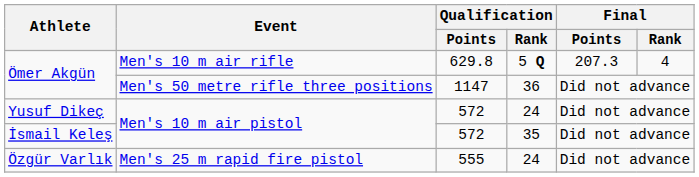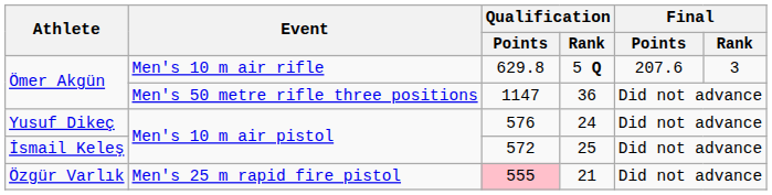Ömer Akgün / Men's 10 m air rifle | Final / Points: 207.3 -> 207.6
Ömer Akgün / Men's 10 m air rifle | Final / Rank: 4 -> 3
Yusuf Dikeç | Qualification / Points: 572 -> 576
İsmail Keleş | Qualification / Rank: 35 -> 25
Özgür Varlık | Qualification / Points: no background -> pink background
Özgür Varlık | Qualification / Rank: 24 -> 21
